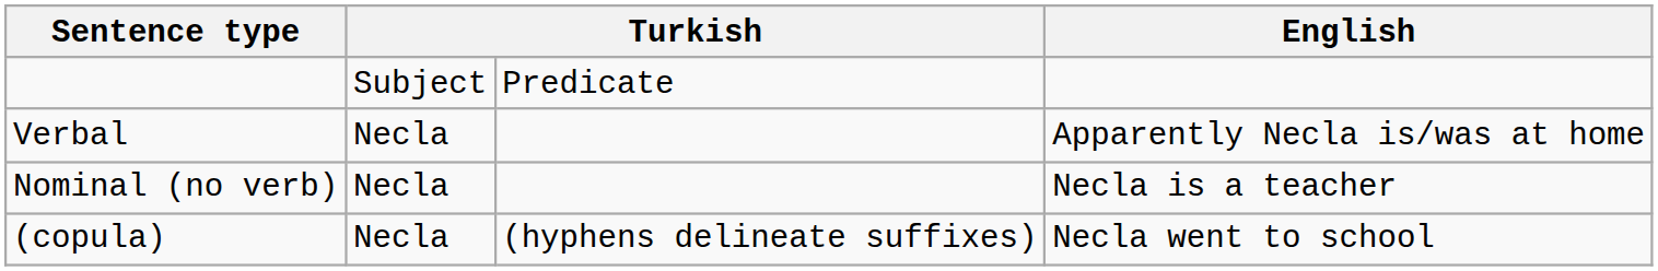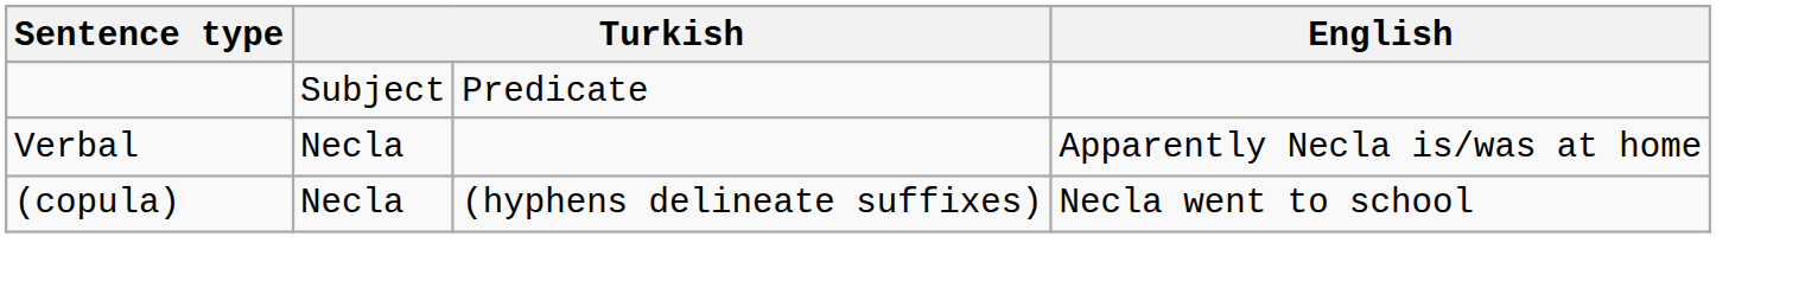- row: Nominal (no verb) | Necla | Necla is a teacher
